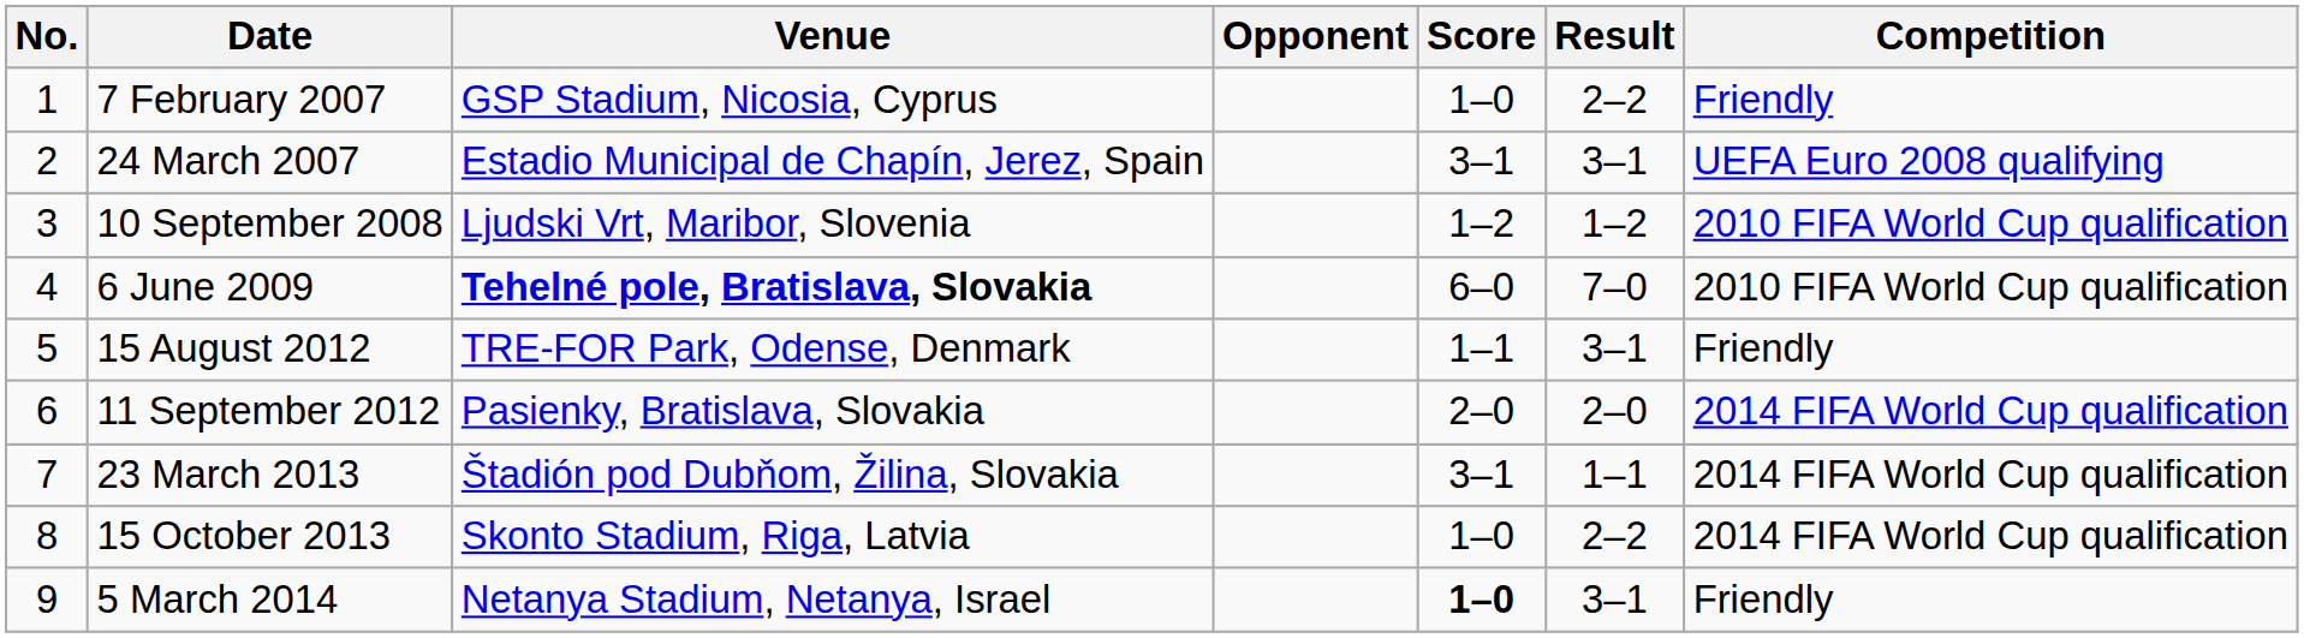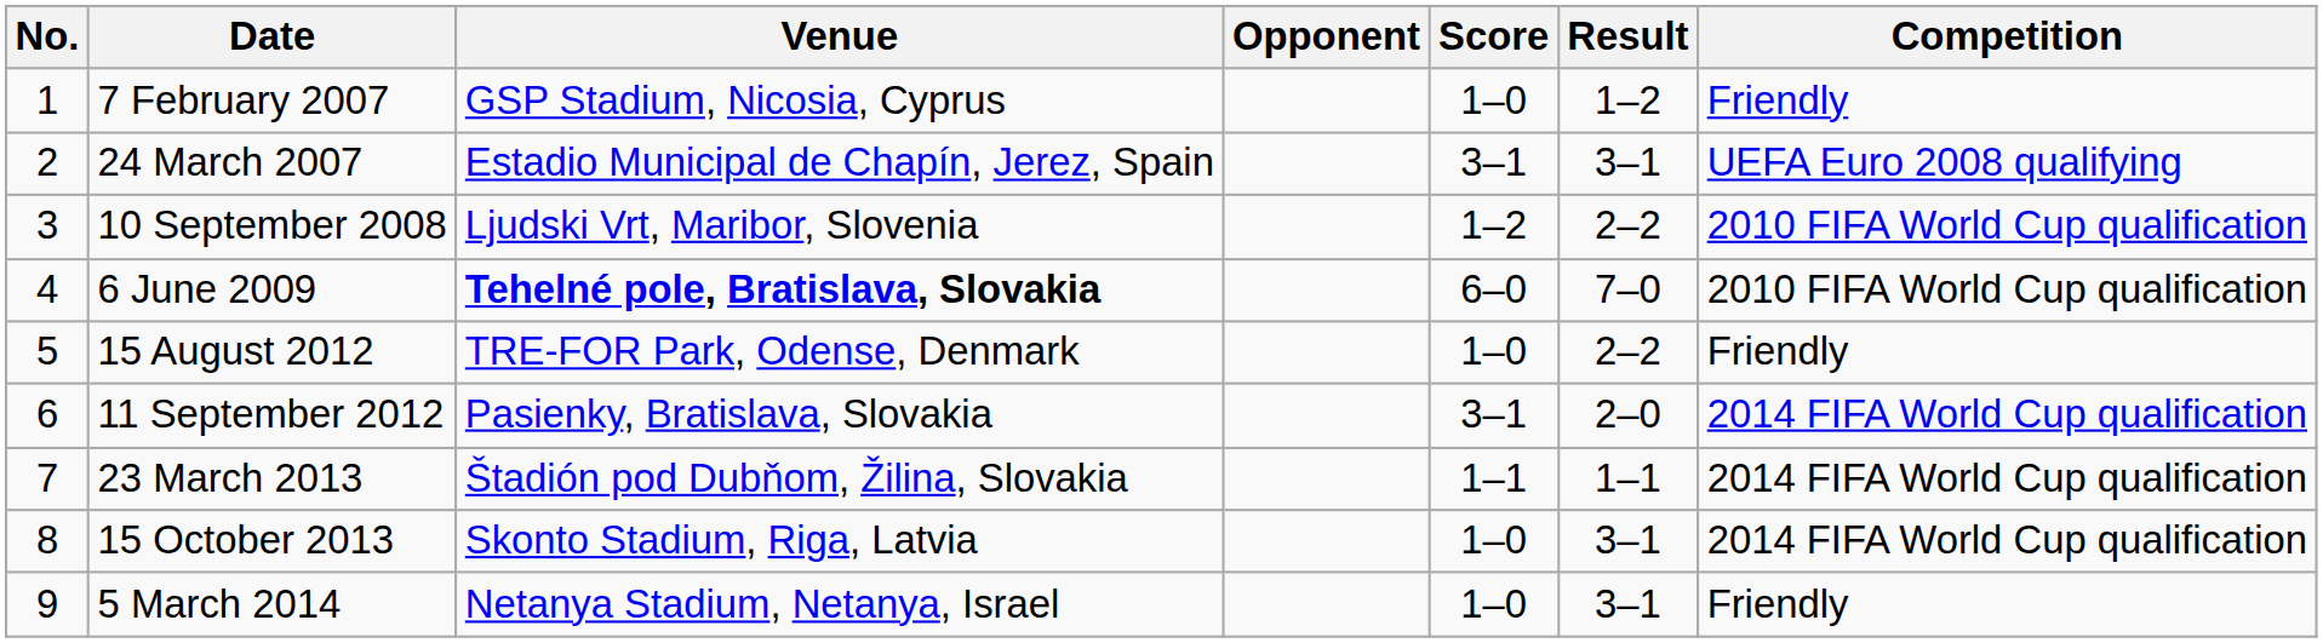7 February 2007 | Result: 2–2 -> 1–2
10 September 2008 | Result: 1–2 -> 2–2
15 August 2012 | Score: 1–1 -> 1–0
15 August 2012 | Result: 3–1 -> 2–2
11 September 2012 | Score: 2–0 -> 3–1
23 March 2013 | Score: 3–1 -> 1–1
15 October 2013 | Result: 2–2 -> 3–1
5 March 2014 | Score: bold -> normal
